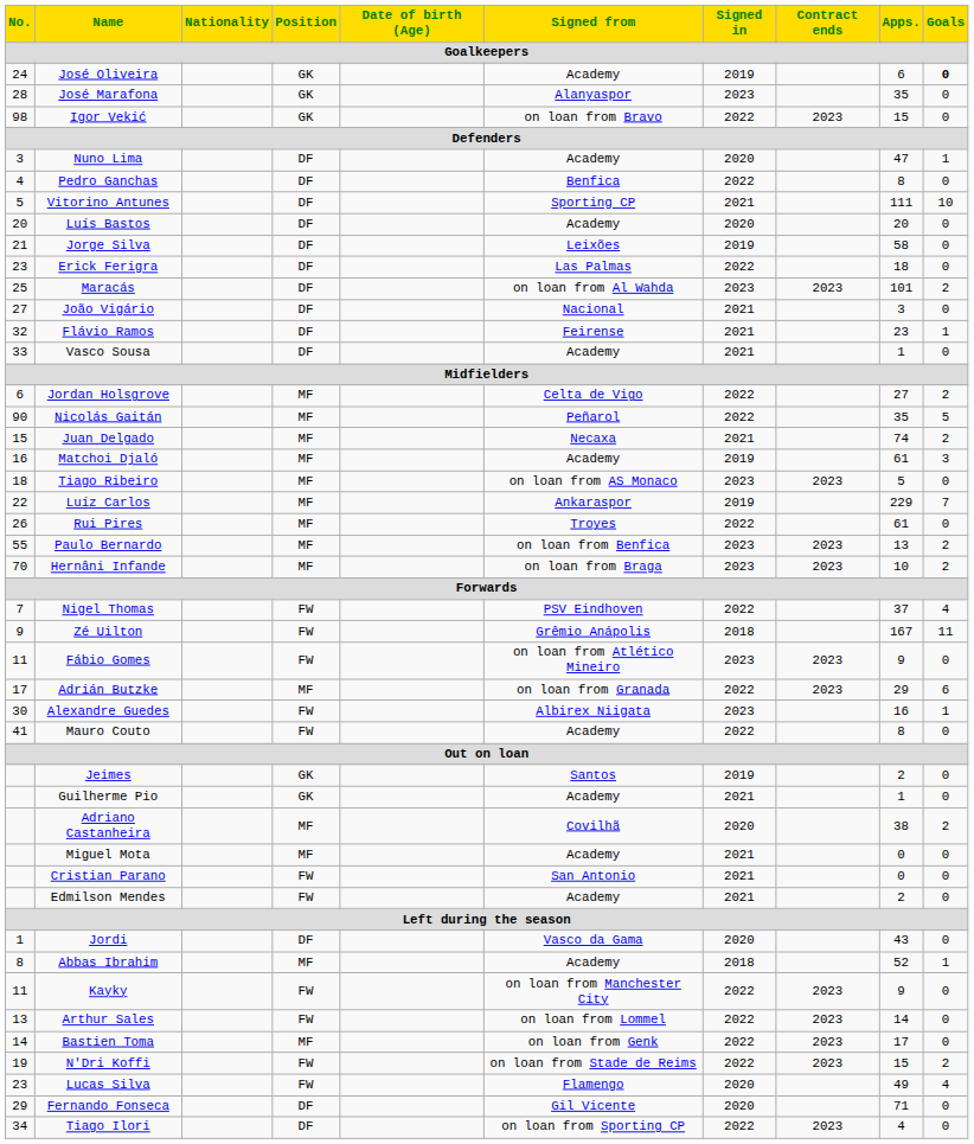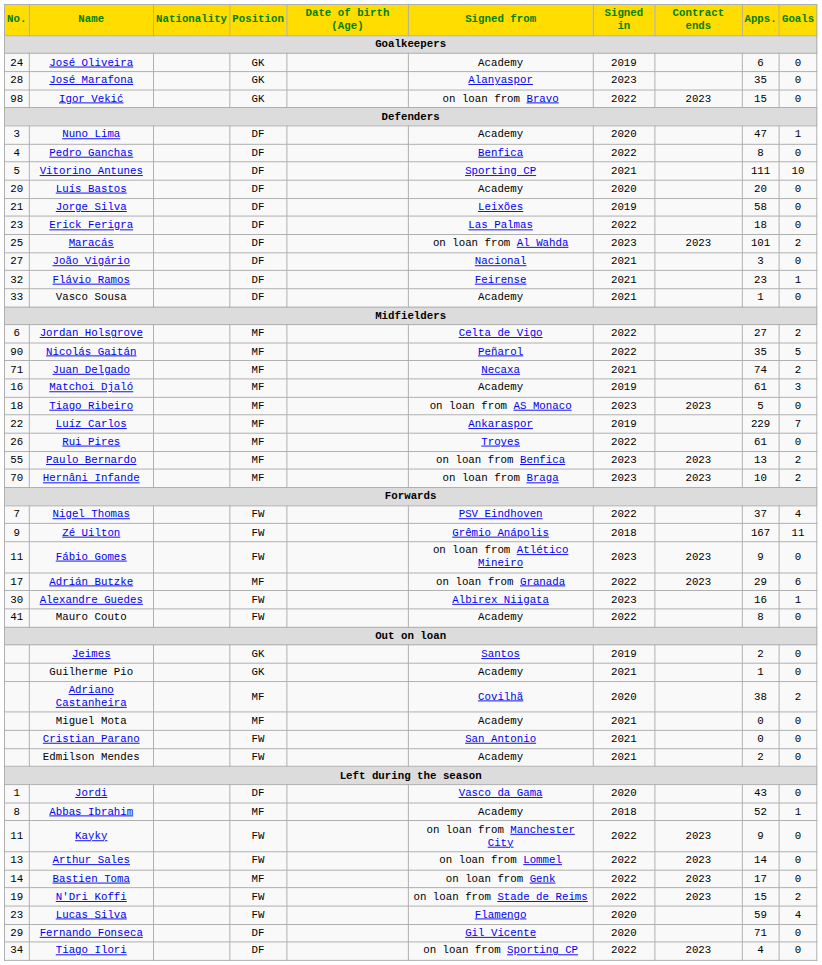José Oliveira | Goals: bold -> normal
Juan Delgado | No.: 15 -> 71
Lucas Silva | Apps.: 49 -> 59
